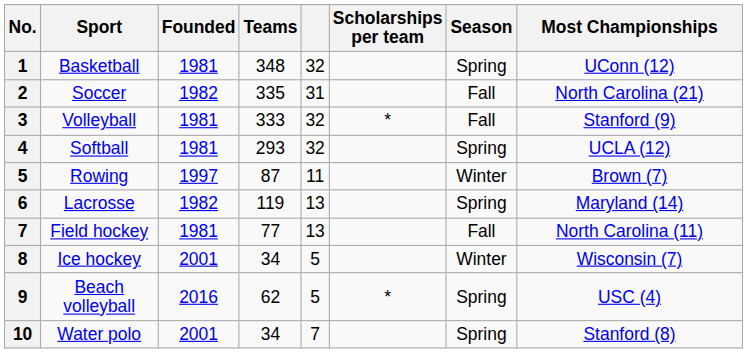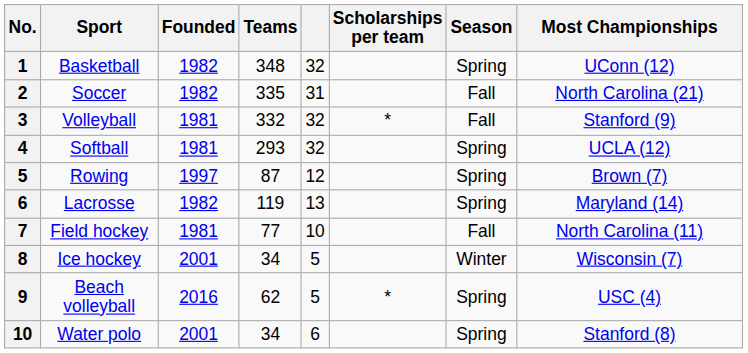Basketball | Founded: 1981 -> 1982
Volleyball | Teams: 333 -> 332
Rowing | column 5: 11 -> 12
Rowing | Season: Winter -> Spring
Field hockey | column 5: 13 -> 10
Water polo | column 5: 7 -> 6
